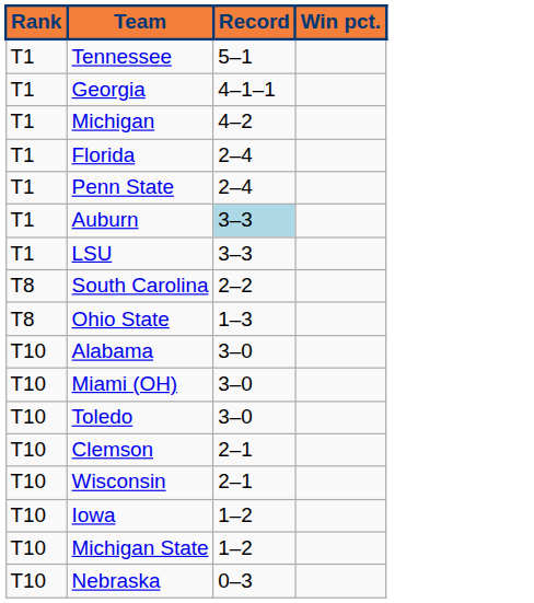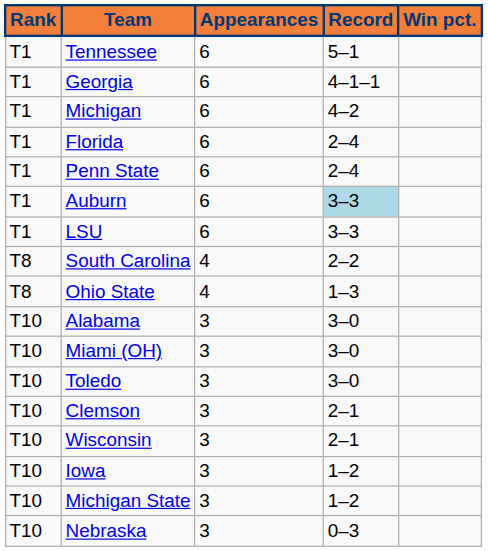+ column: Appearances | 6 | 6 | 6 | 6 | 6 | 6 | 6 | 4 | 4 | 3 | 3 | 3 | 3 | 3 | 3 | 3 | 3
